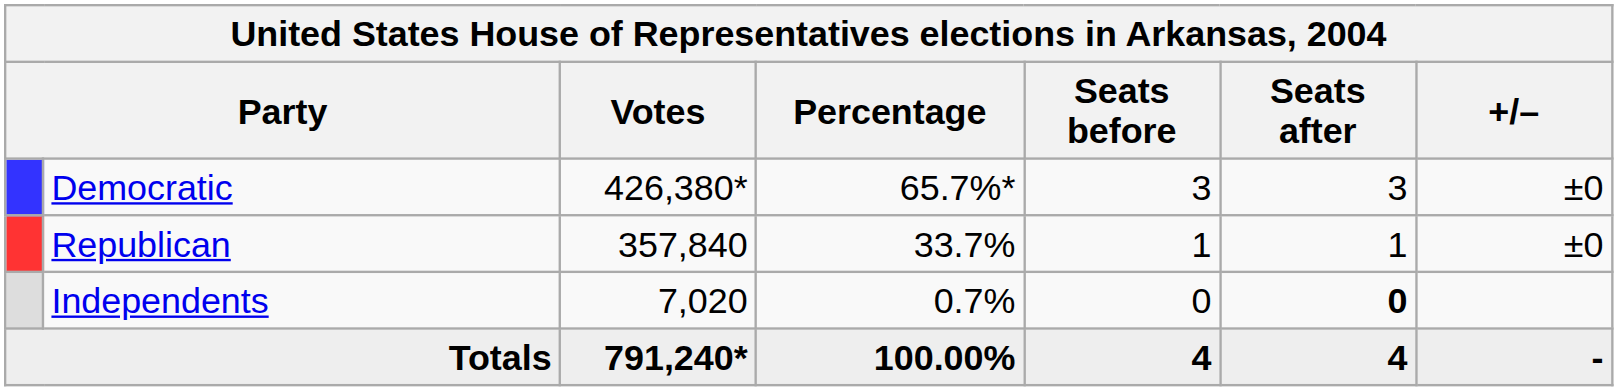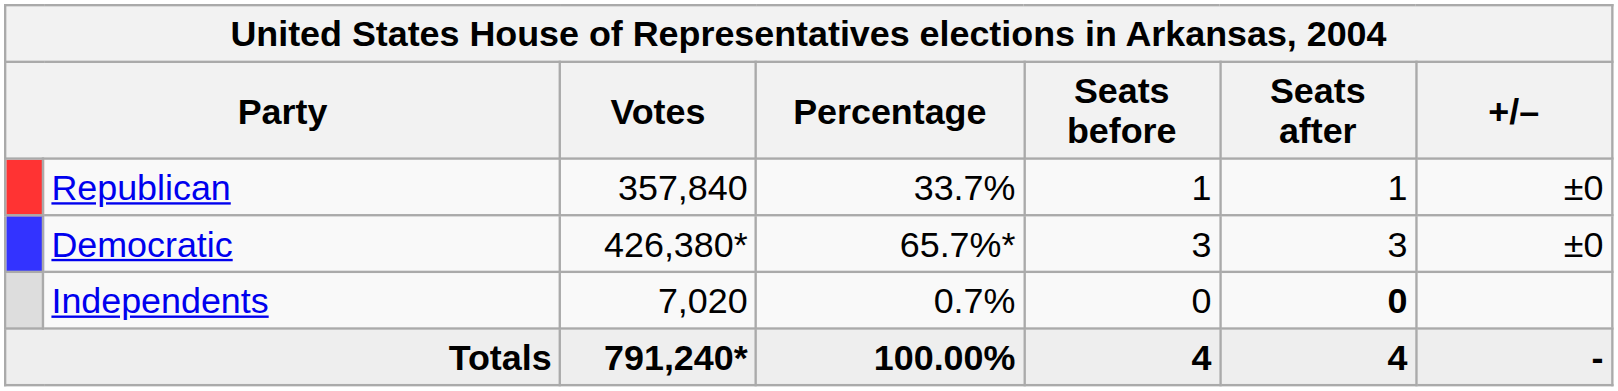rows swapped: Democratic <-> Republican
